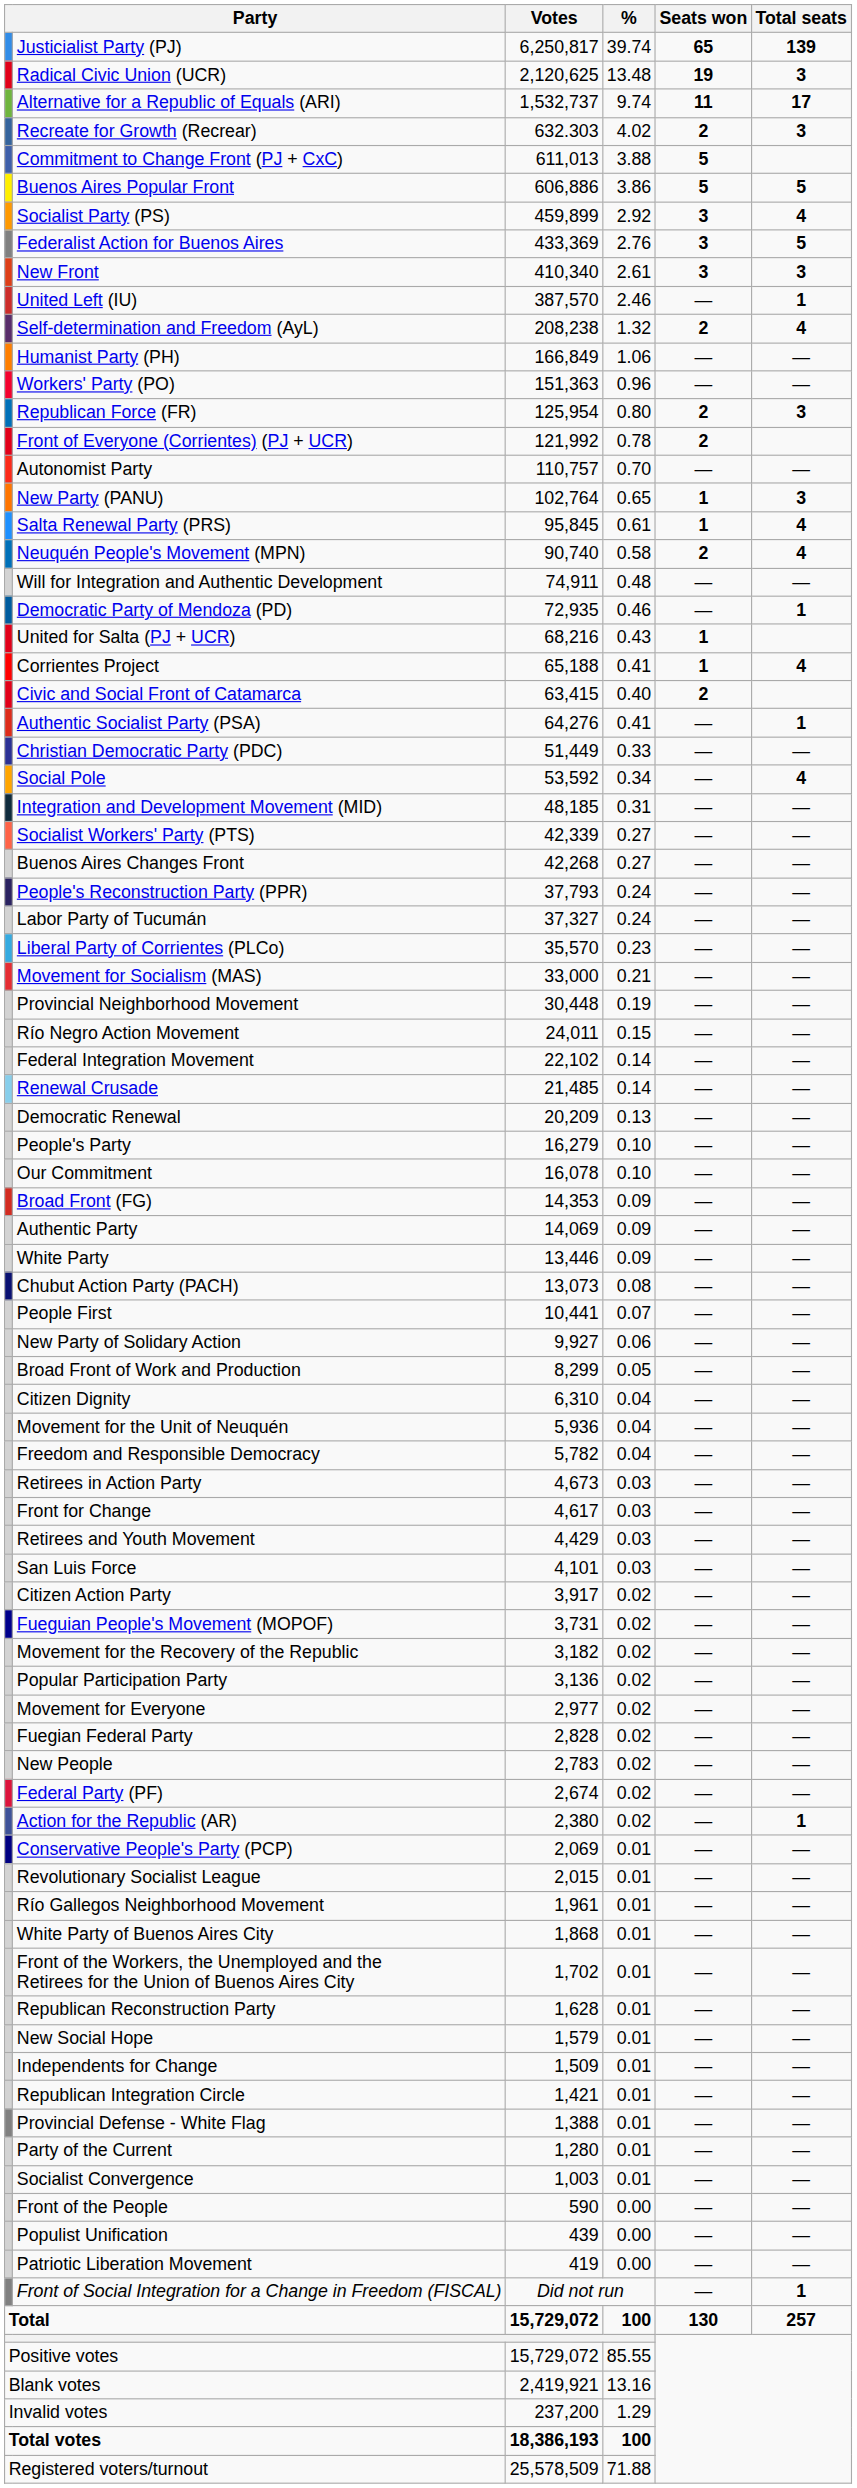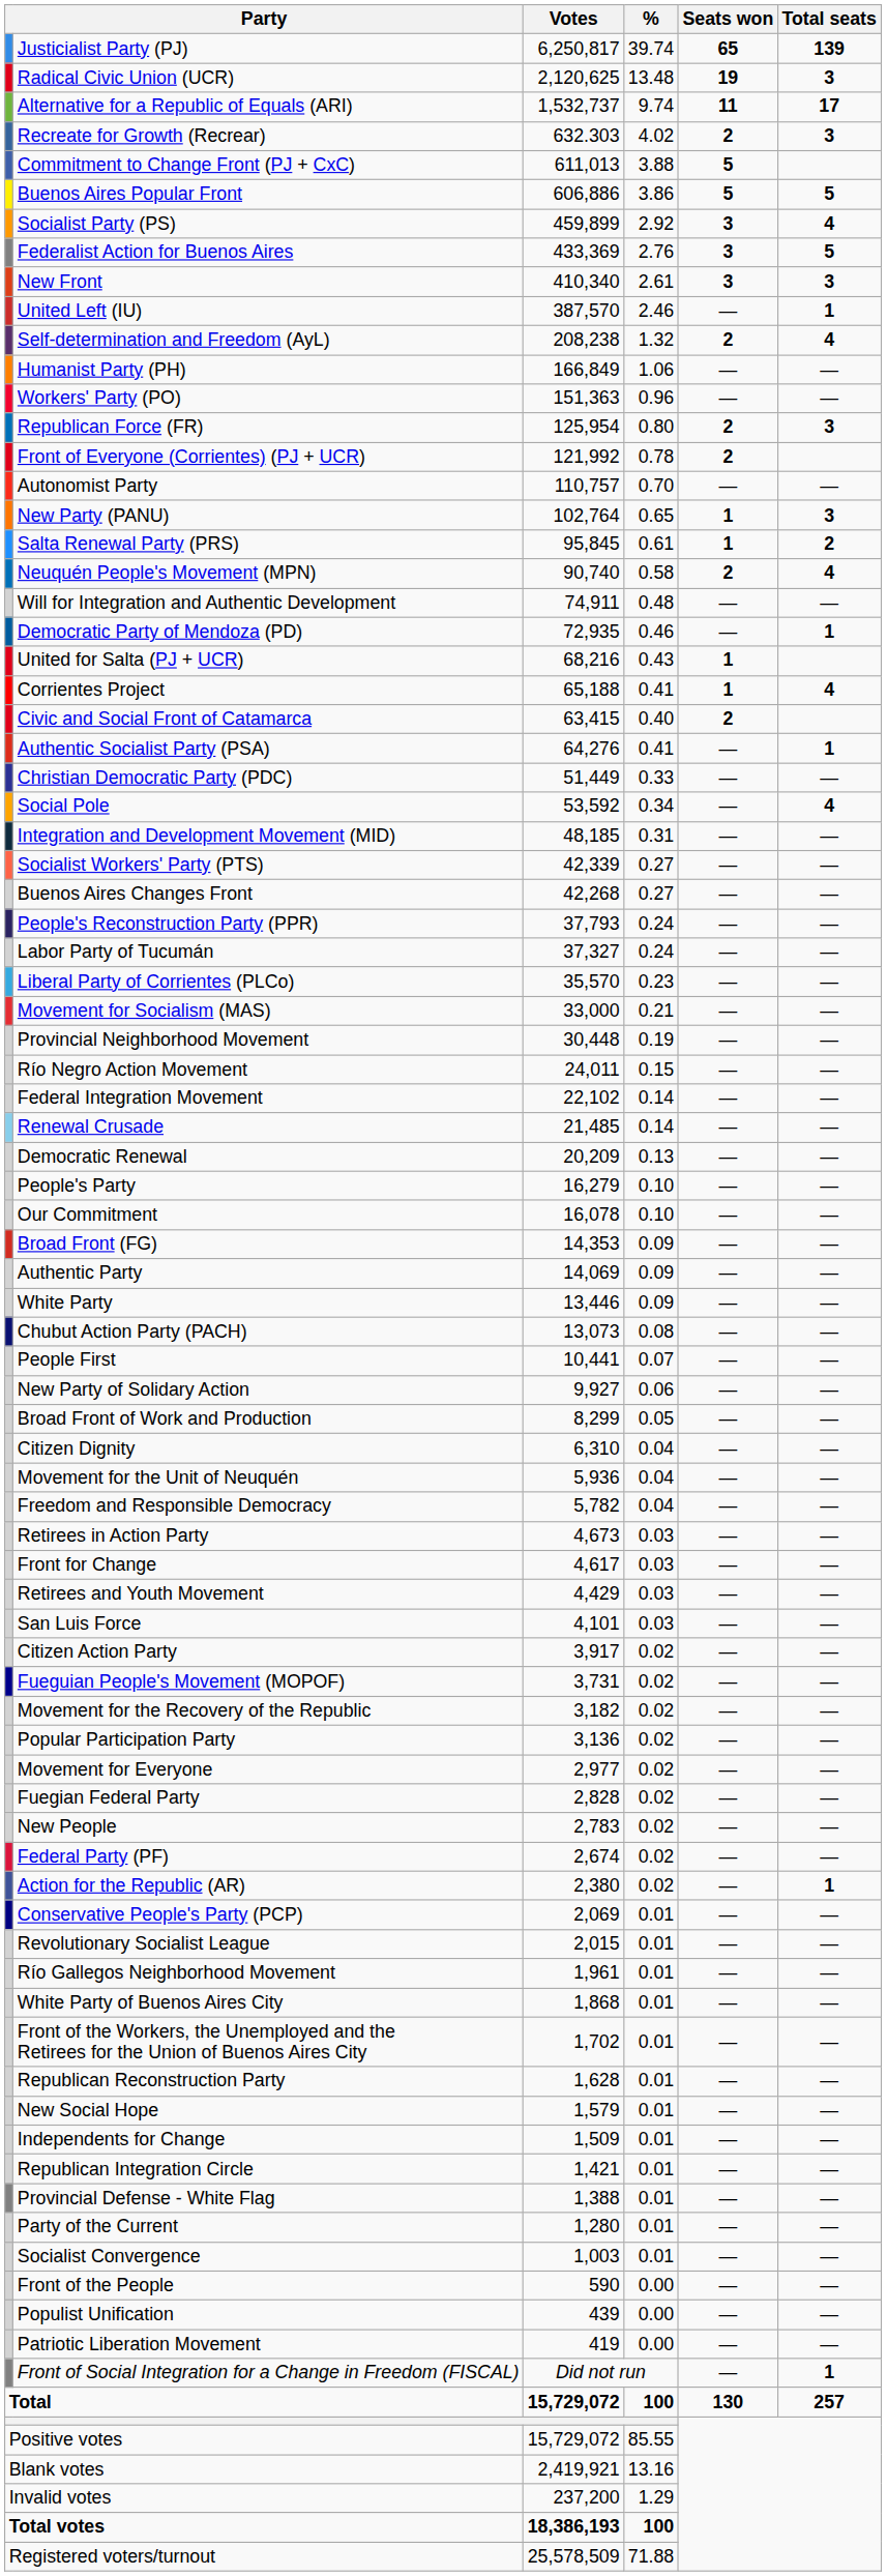Salta Renewal Party (PRS) | Total seats: 4 -> 2
